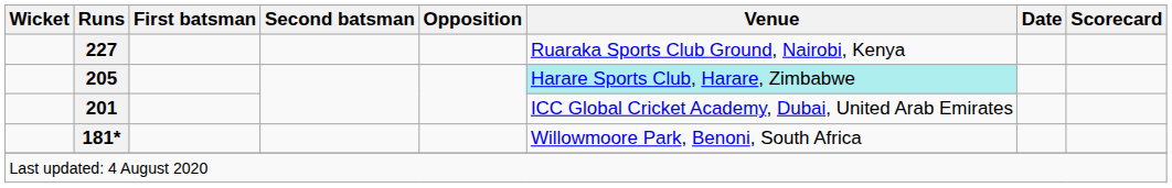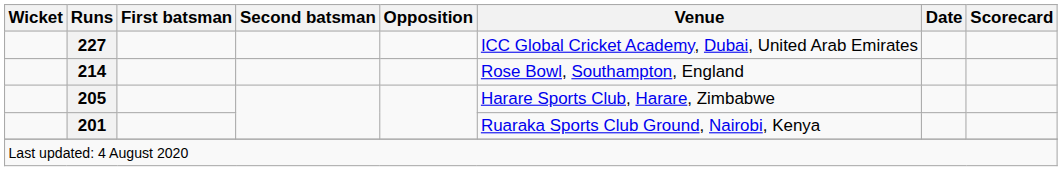227 | Venue: Ruaraka Sports Club Ground, Nairobi, Kenya -> ICC Global Cricket Academy, Dubai, United Arab Emirates
+ row: 214 | Rose Bowl, Southampton, England
205 | Venue: paleturquoise background -> no background
201 | Venue: ICC Global Cricket Academy, Dubai, United Arab Emirates -> Ruaraka Sports Club Ground, Nairobi, Kenya
- row: 181* | Willowmoore Park, Benoni, South Africa
